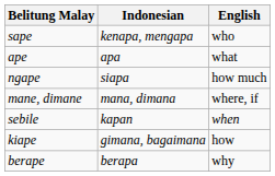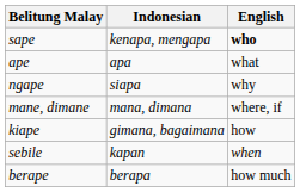sape | English: normal -> bold
ngape | English: how much -> why
rows swapped: sebile <-> kiape
berape | English: why -> how much
